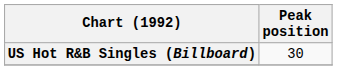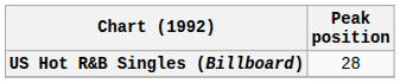US Hot R&B Singles (Billboard) | Peak position: 30 -> 28
